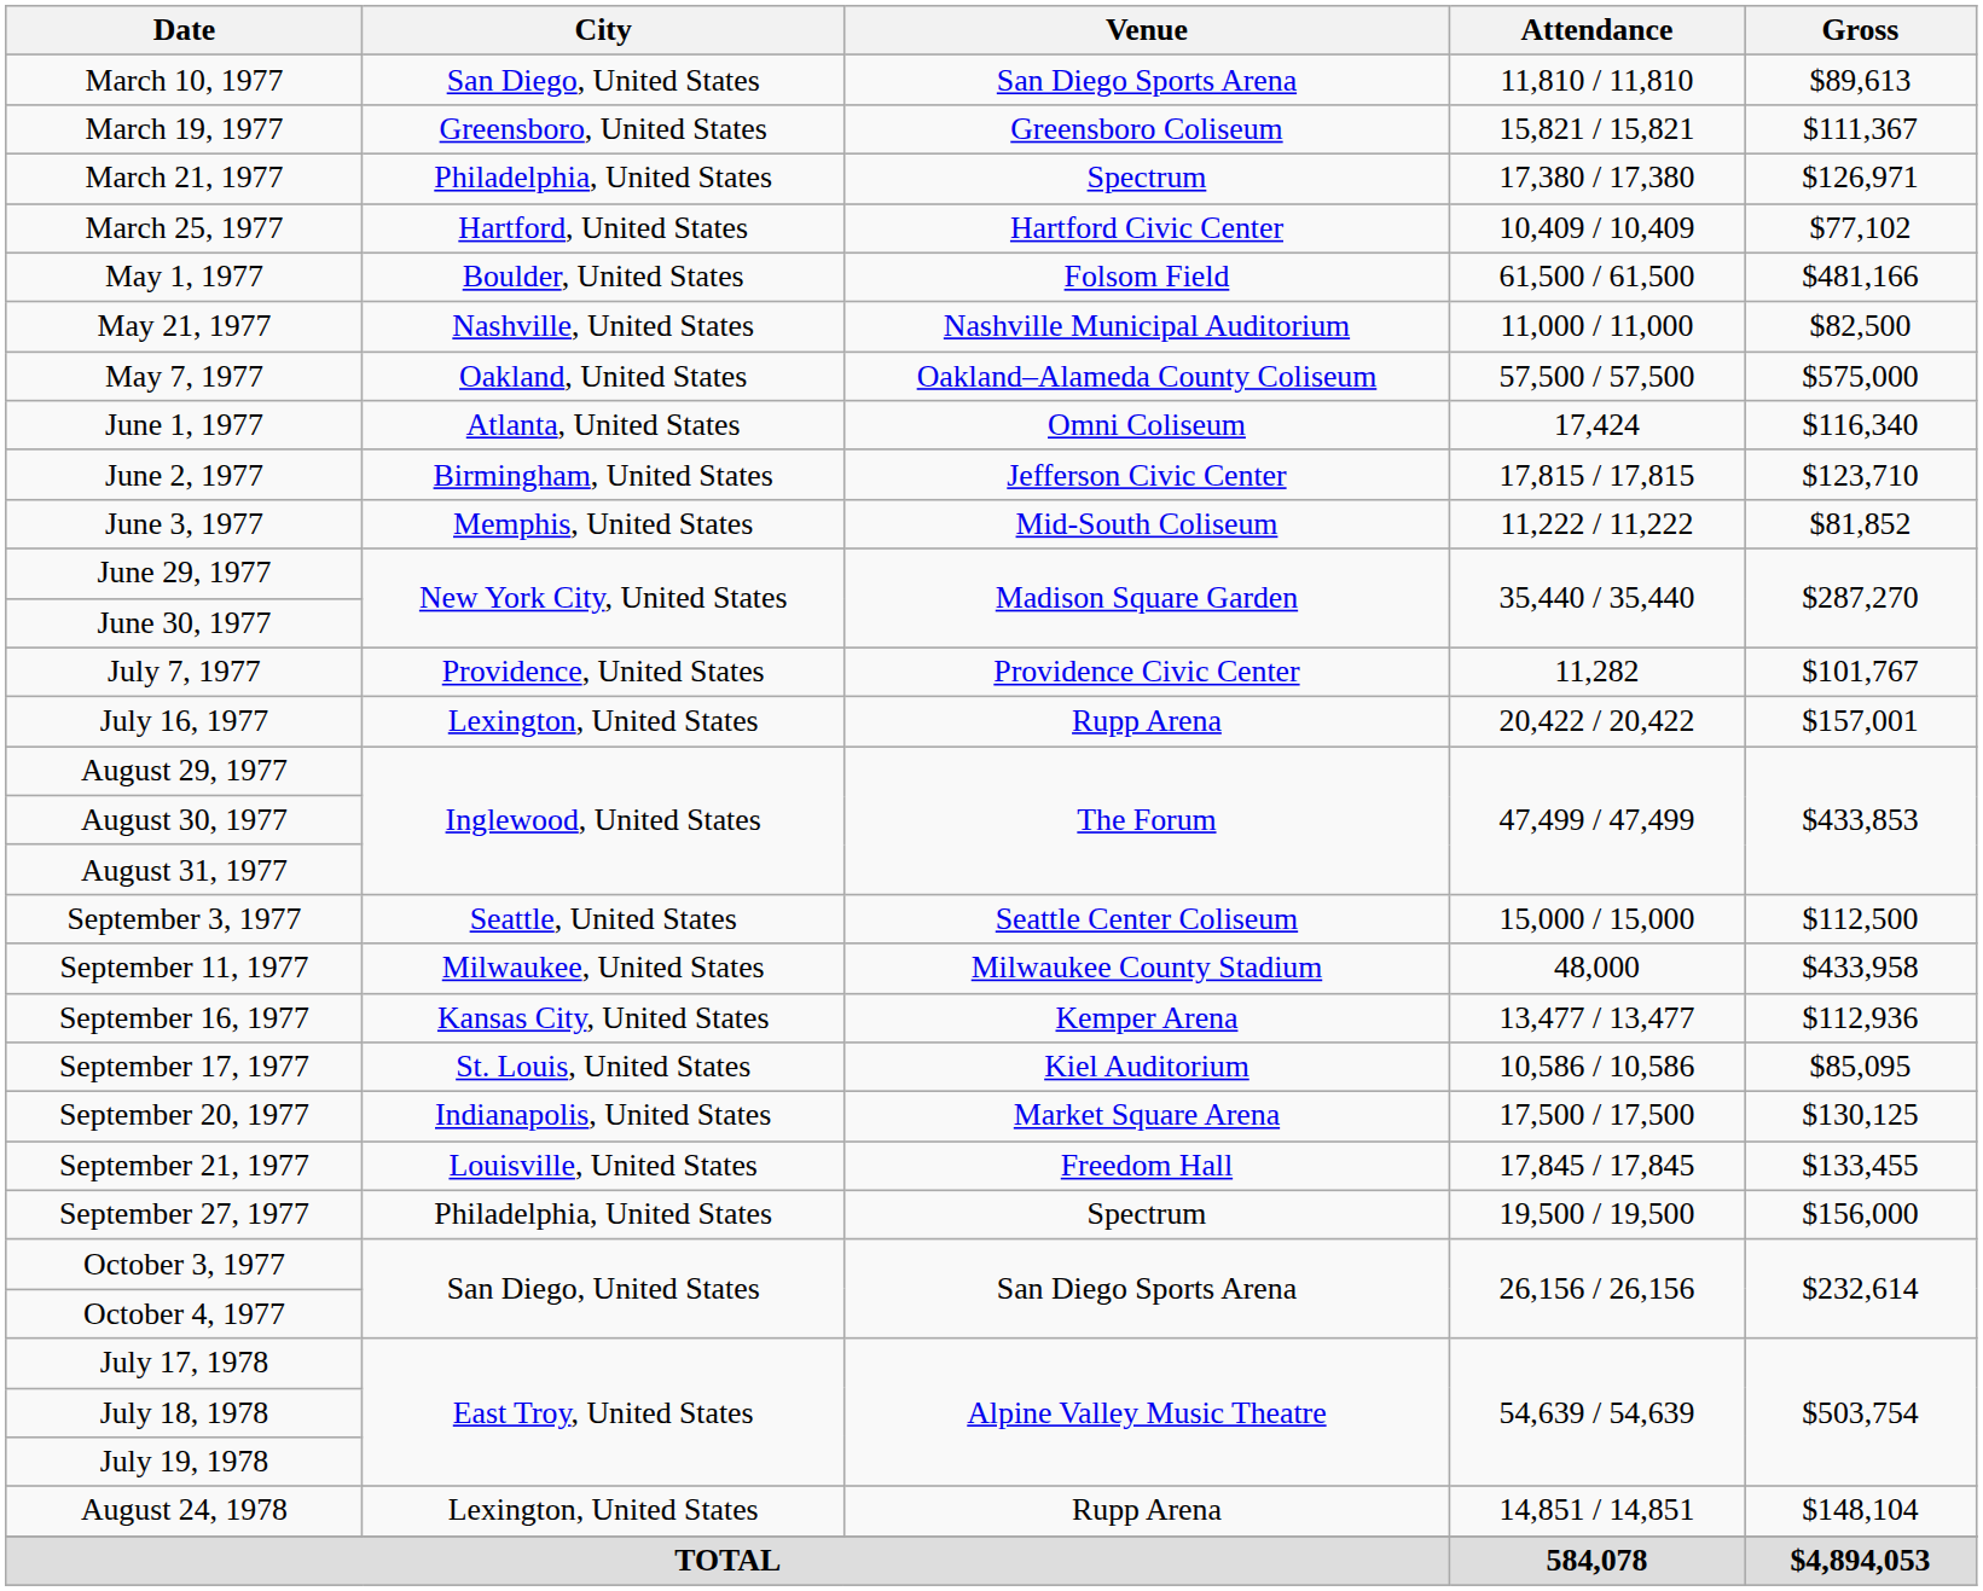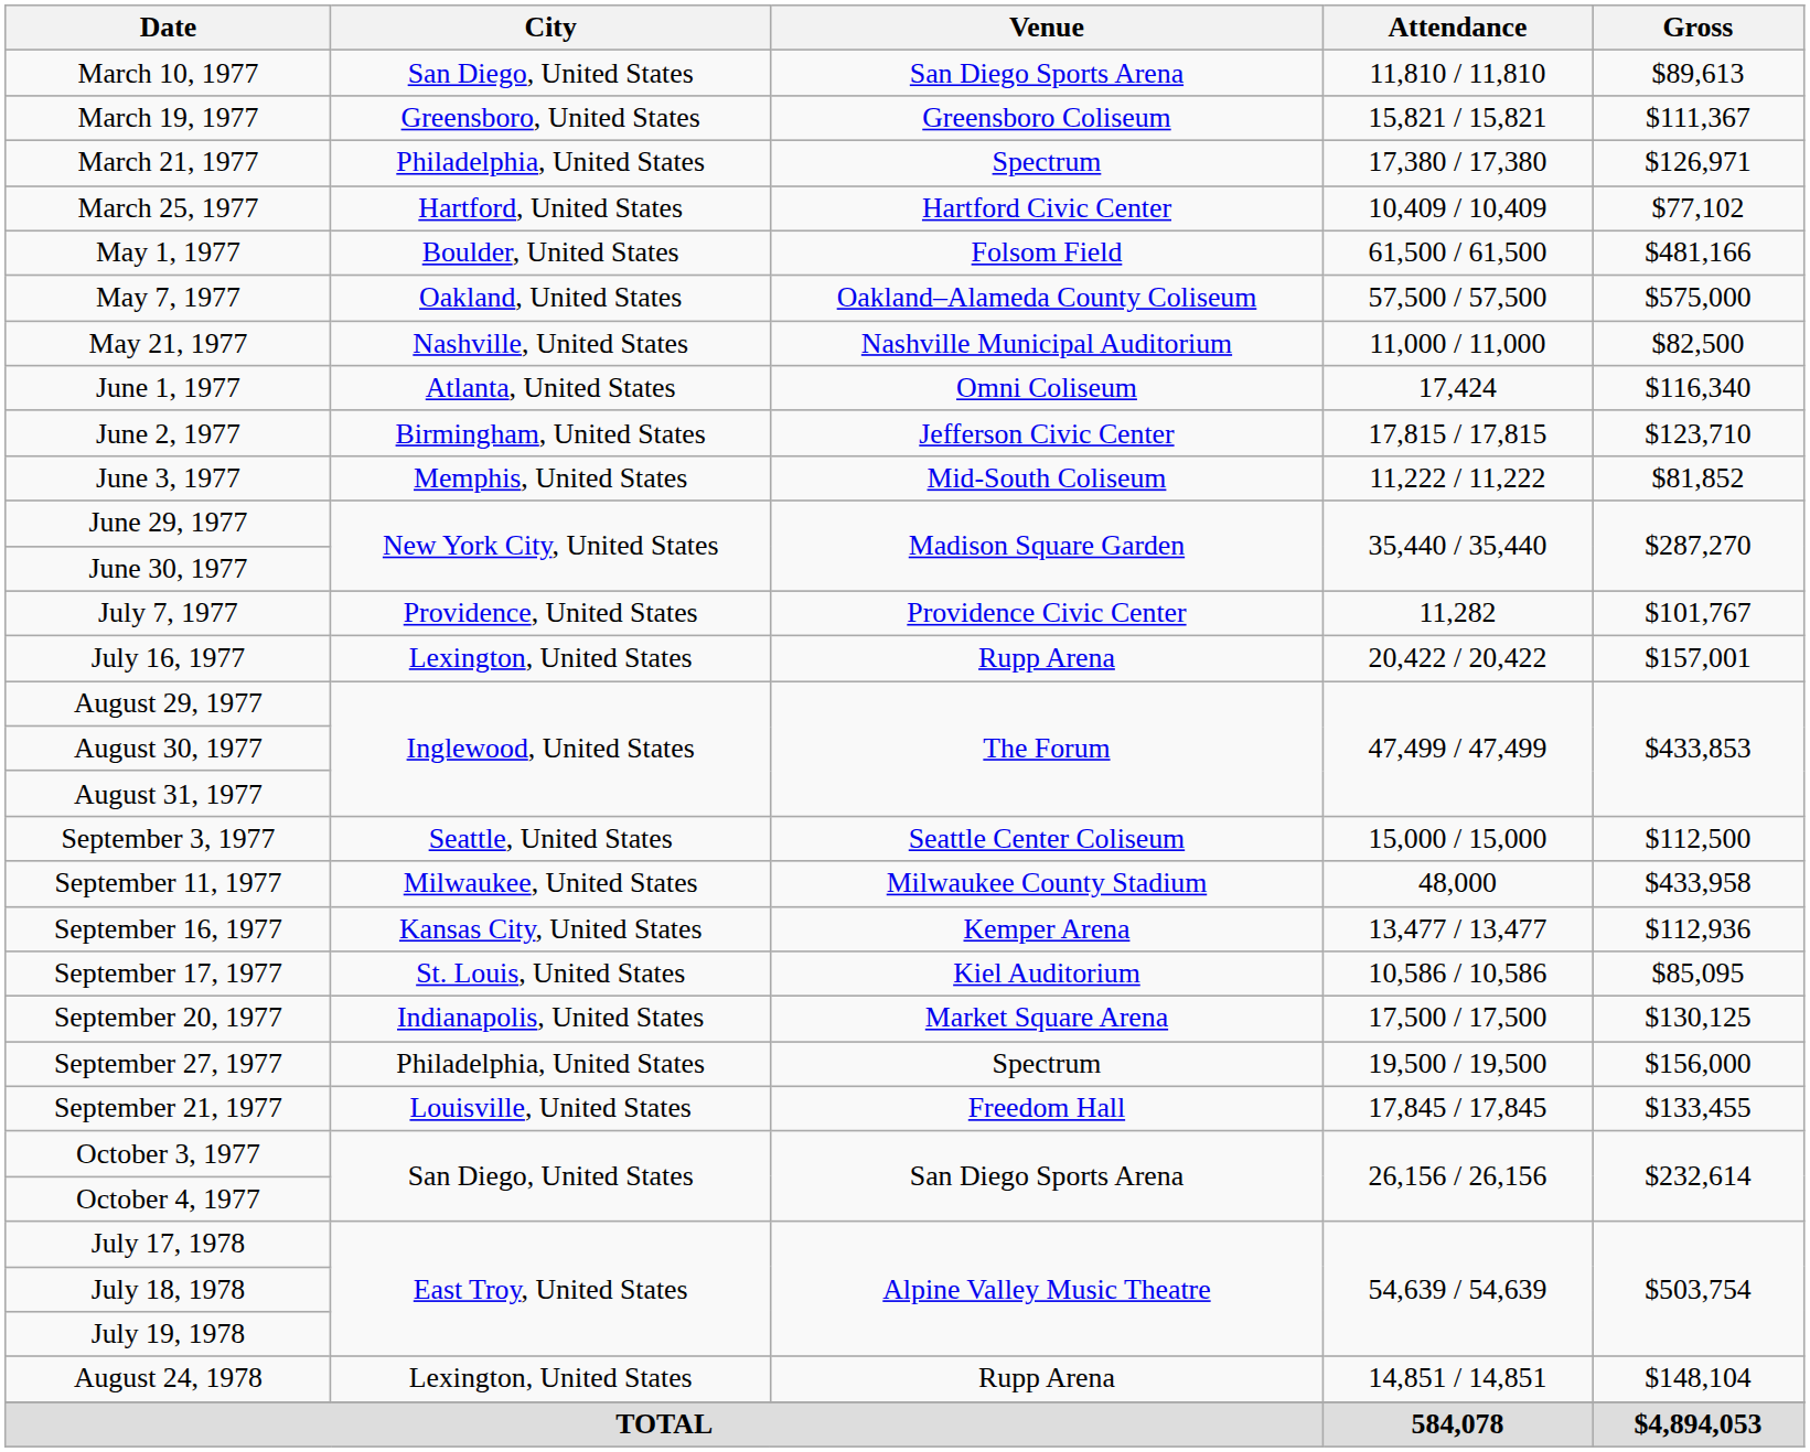rows swapped: May 7, 1977 <-> May 21, 1977
rows swapped: September 21, 1977 <-> September 27, 1977
